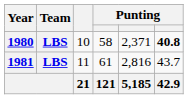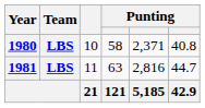1980 | column 6: bold -> normal
1981 | column 4: 61 -> 63
1981 | column 6: 43.7 -> 44.7
